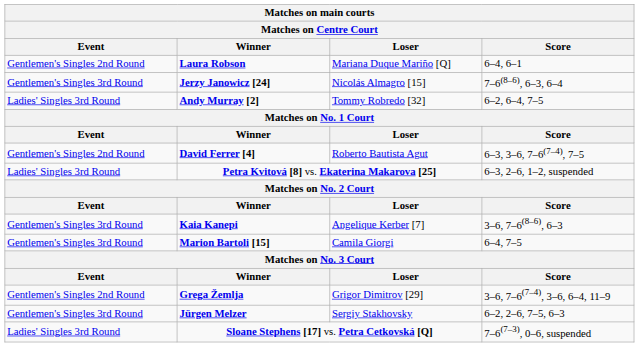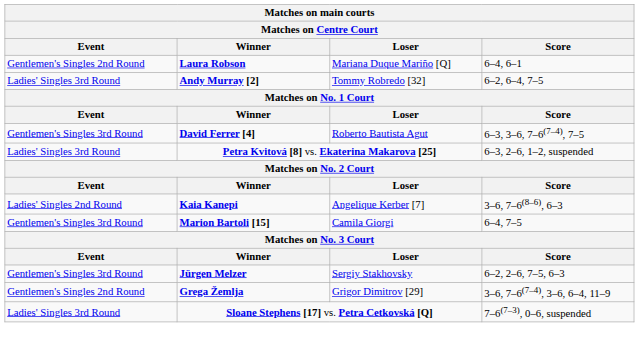- row: Gentlemen's Singles 3rd Round | Jerzy Janowicz [24] | Nicolás Almagro [15] | 7–6(8–6), 6–3, 6–4
David Ferrer [4] | Event: Gentlemen's Singles 2nd Round -> Gentlemen's Singles 3rd Round
Kaia Kanepi | Event: Gentlemen's Singles 3rd Round -> Ladies' Singles 2nd Round
rows swapped: Grega Žemlja <-> Jürgen Melzer
